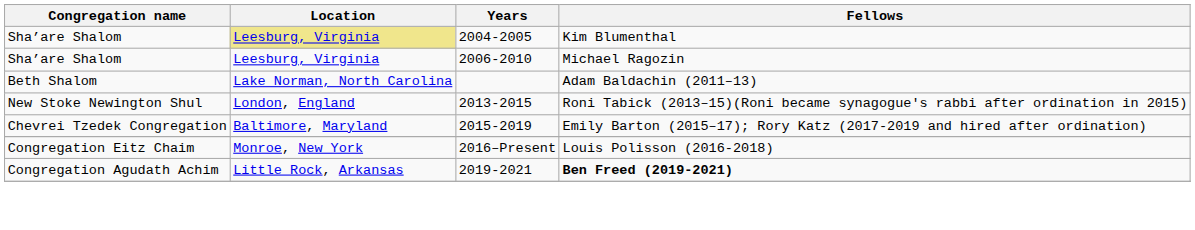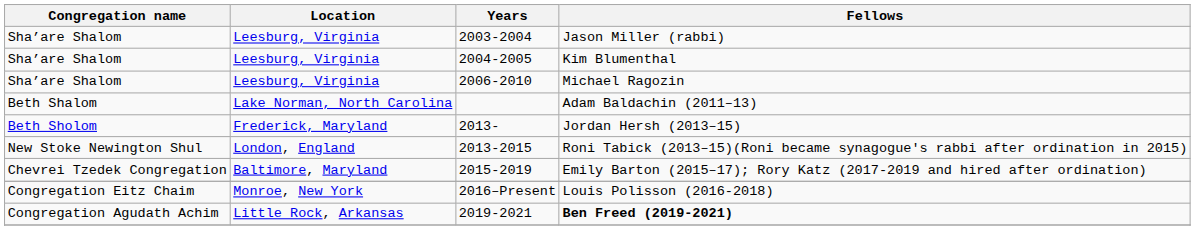+ row: Sha’are Shalom | Leesburg, Virginia | 2003-2004 | Jason Miller (rabbi)
Kim Blumenthal | Location: khaki background -> no background
+ row: Beth Sholom | Frederick, Maryland | 2013- | Jordan Hersh (2013–15)
